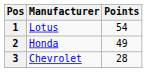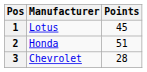1 | Points: 54 -> 45
2 | Points: 49 -> 51
